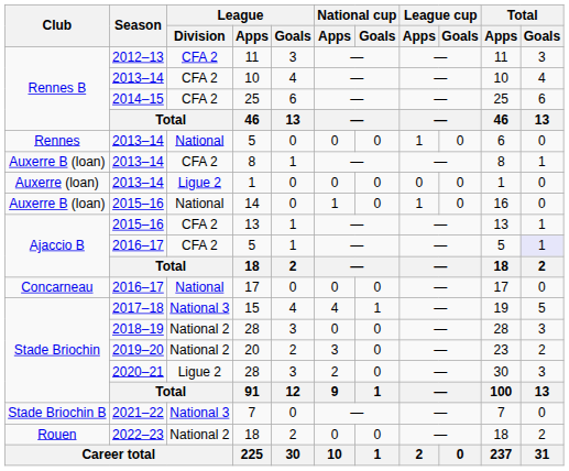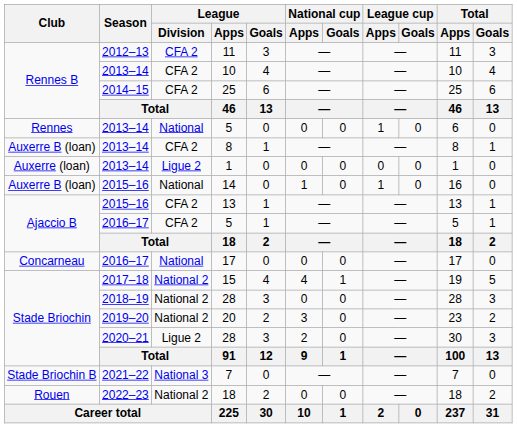2016–17 / 5 | Total / Goals: lavender background -> no background
15 | League / Division: National 3 -> National 2
